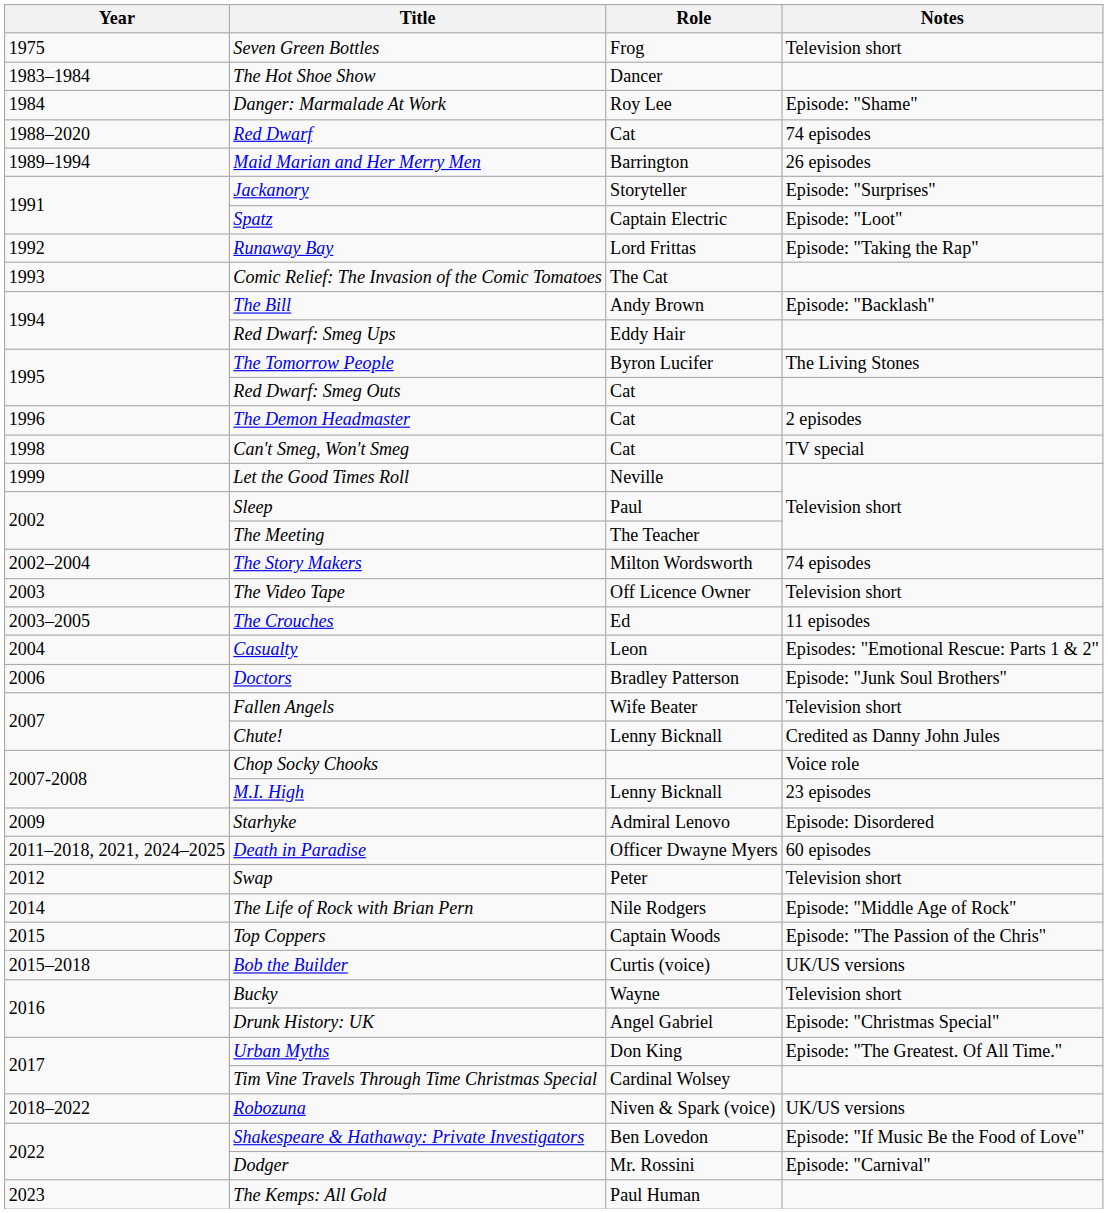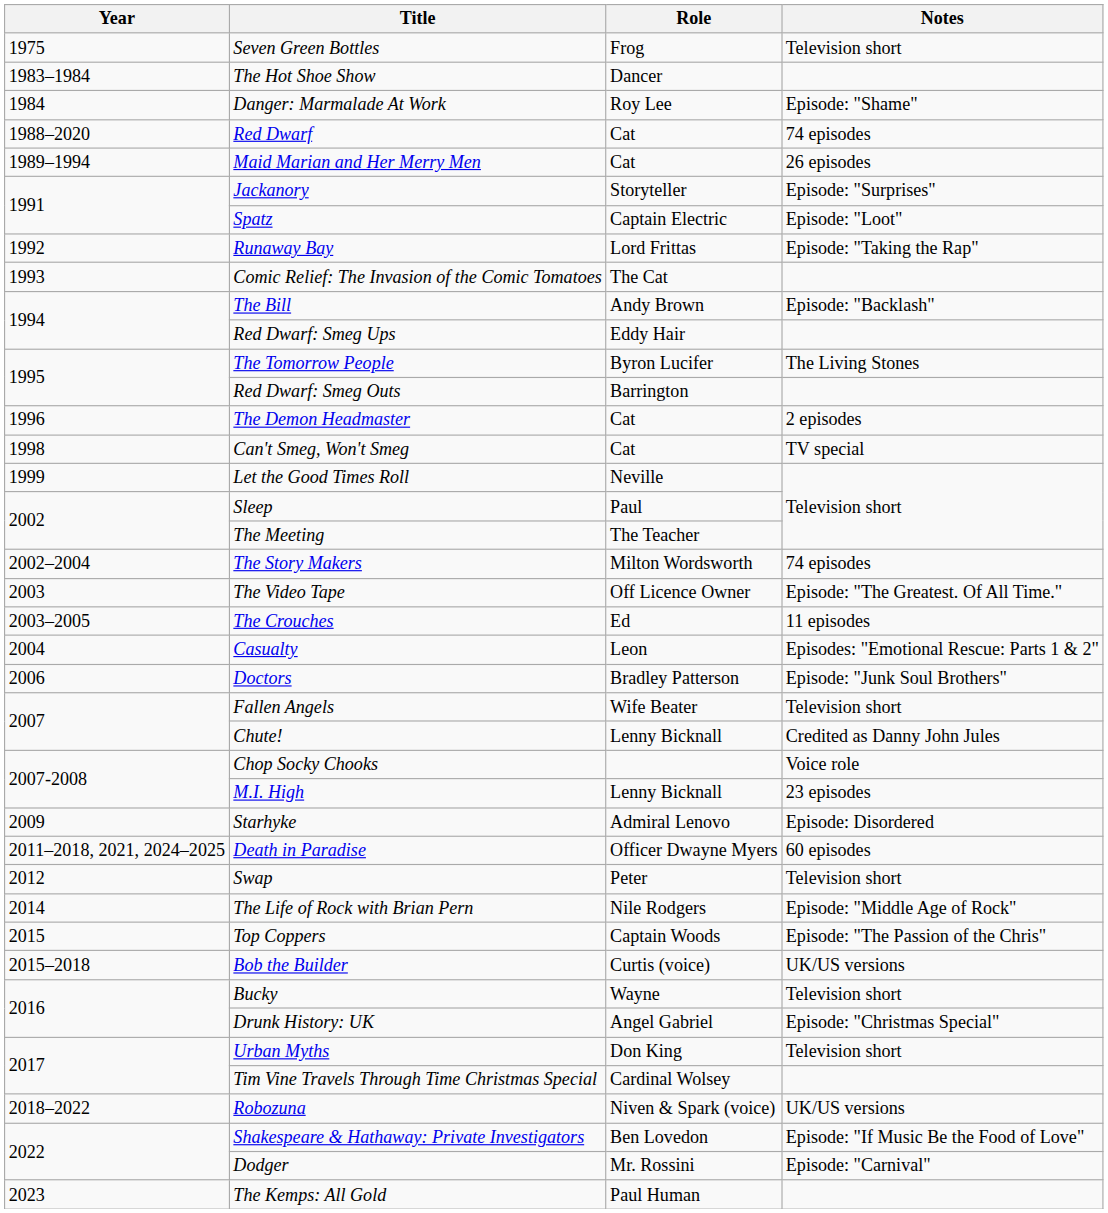Maid Marian and Her Merry Men | Role: Barrington -> Cat
Red Dwarf: Smeg Outs | Role: Cat -> Barrington
The Video Tape | Notes: Television short -> Episode: "The Greatest. Of All Time."
Urban Myths | Notes: Episode: "The Greatest. Of All Time." -> Television short
